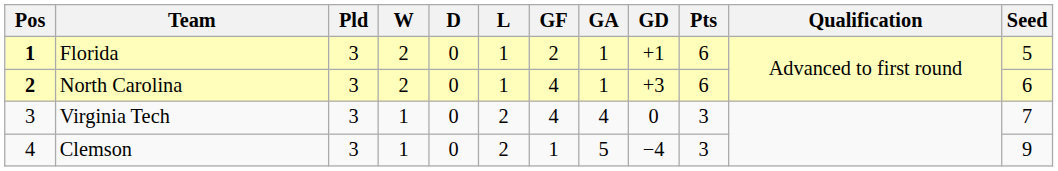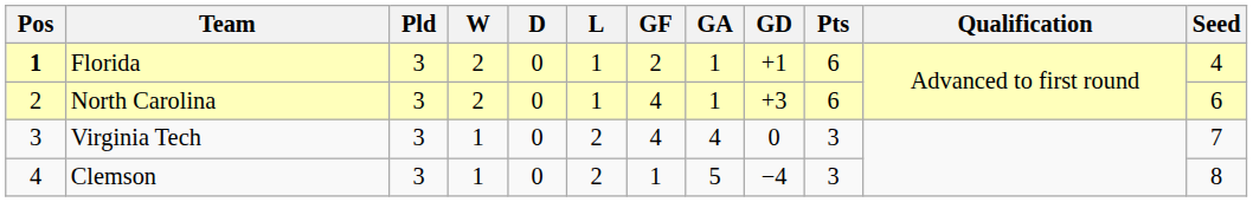Florida | Seed: 5 -> 4
North Carolina | Pos: bold -> normal
Clemson | Seed: 9 -> 8
